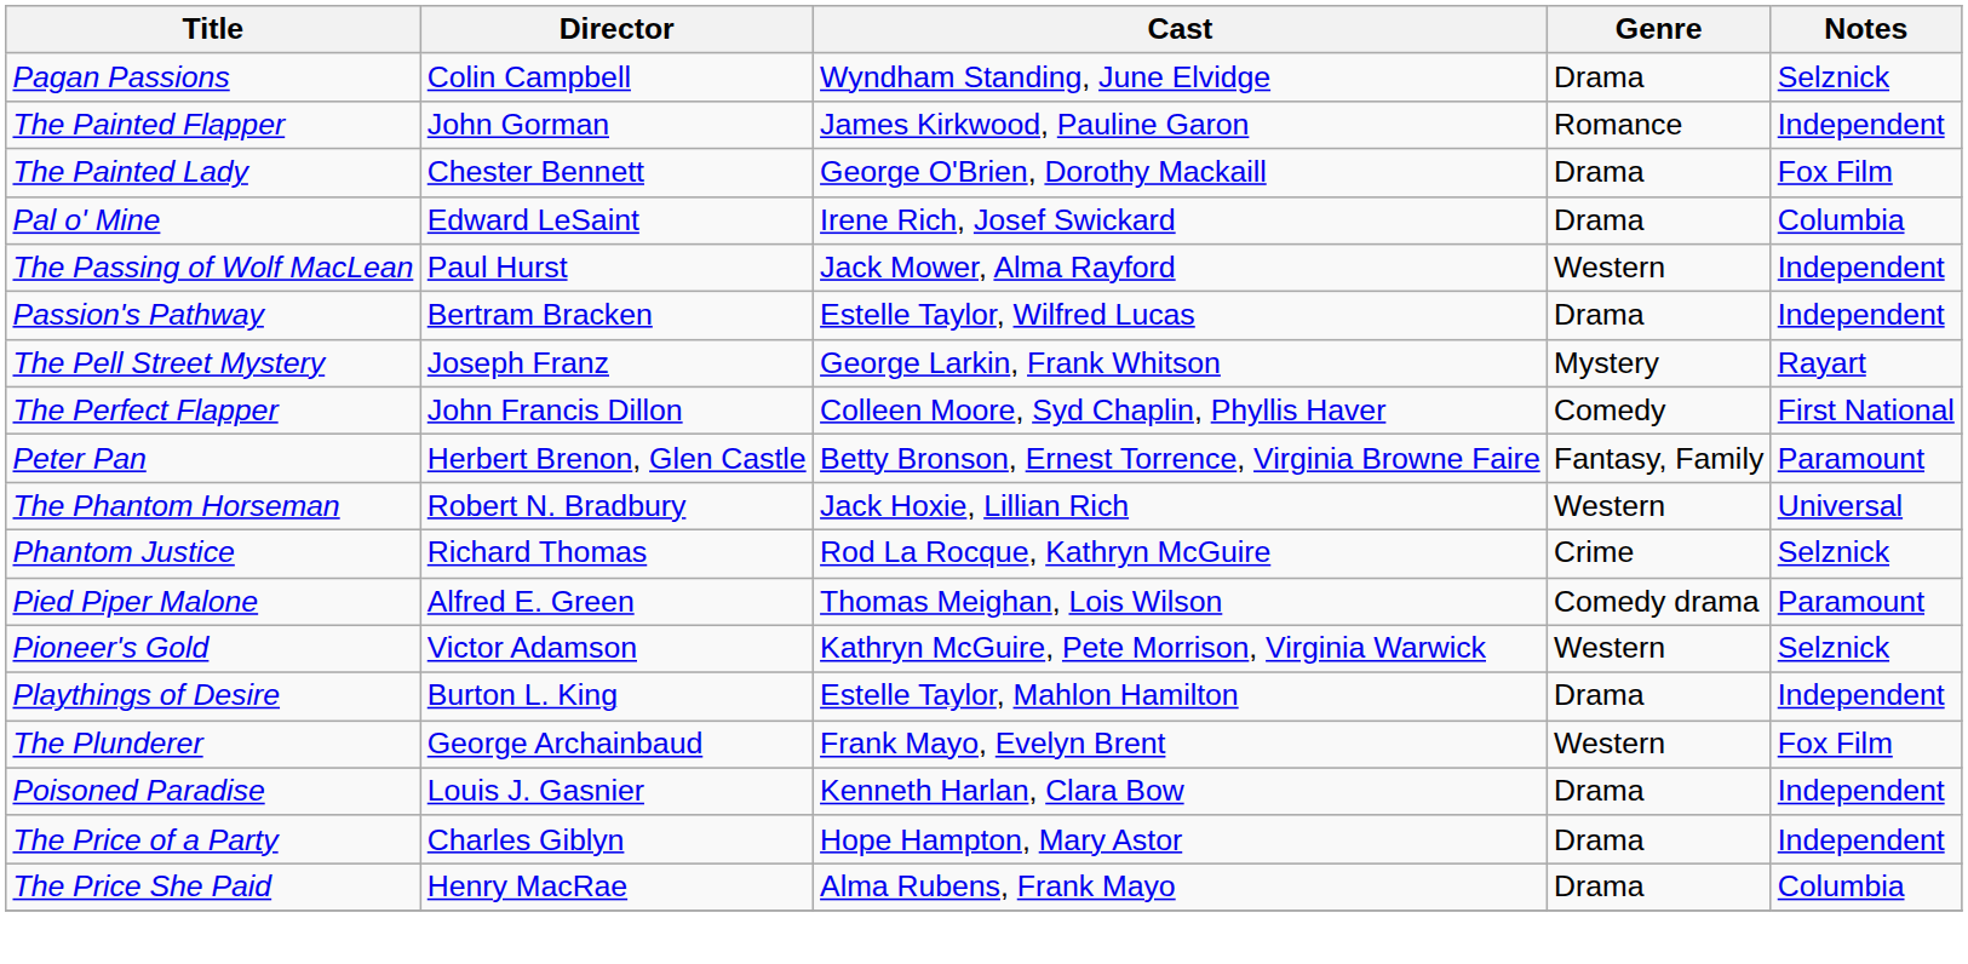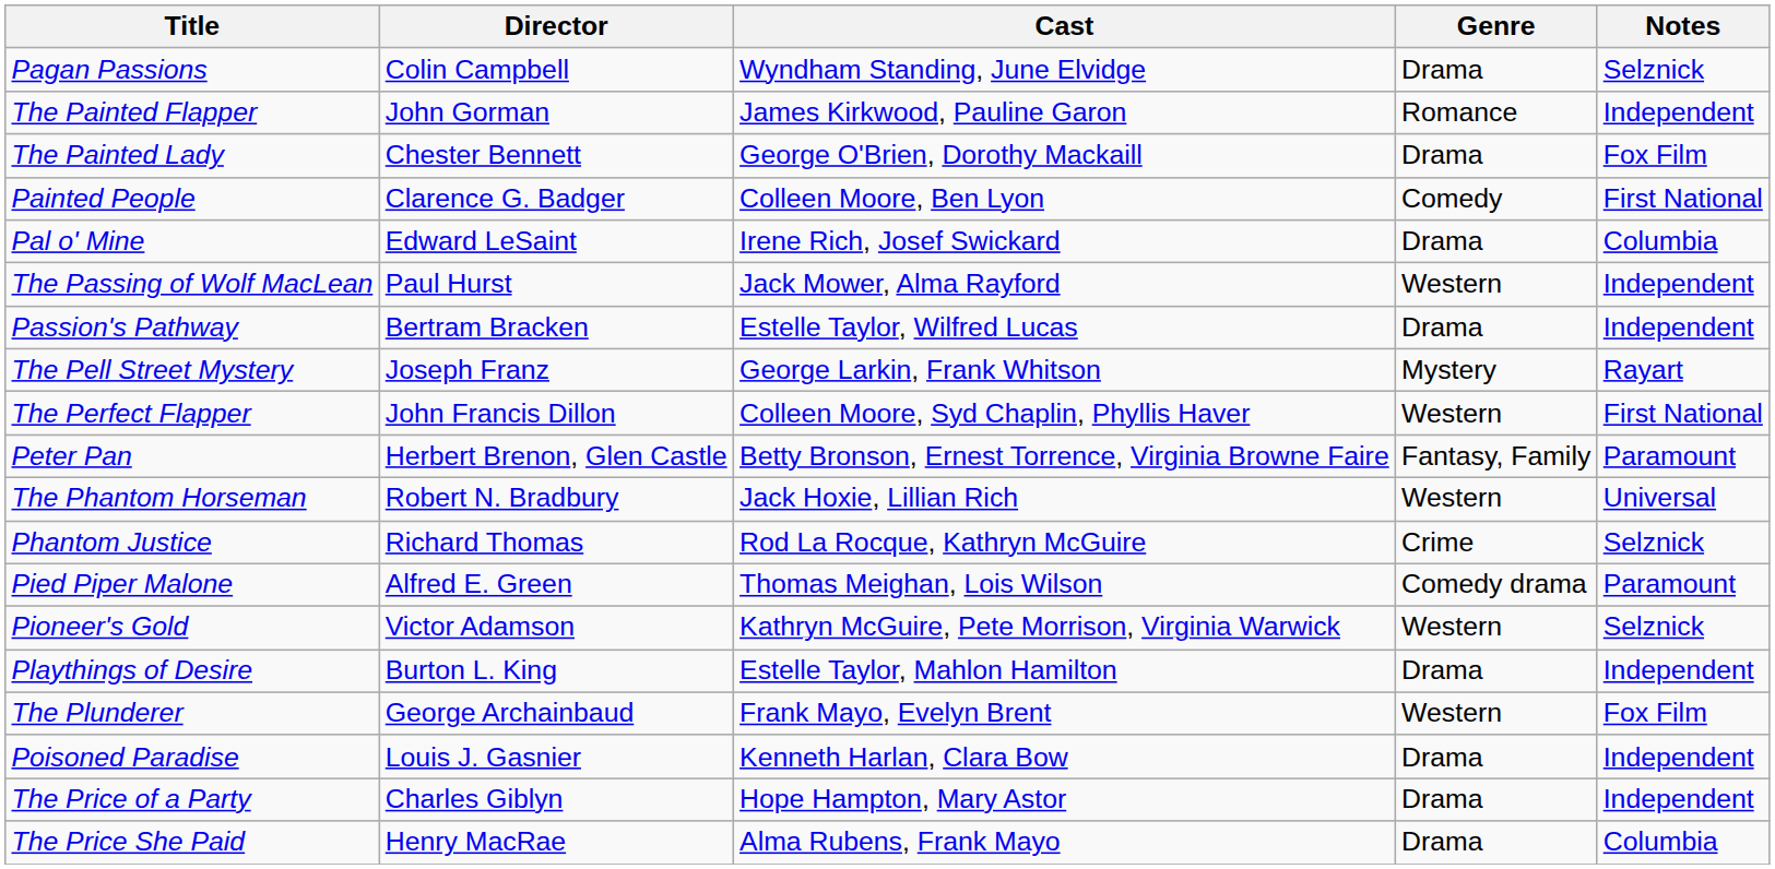+ row: Painted People | Clarence G. Badger | Colleen Moore, Ben Lyon | Comedy | First National
The Perfect Flapper | Genre: Comedy -> Western
